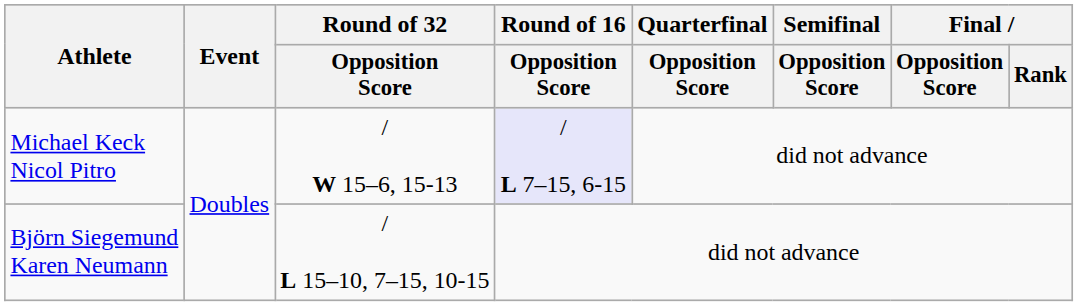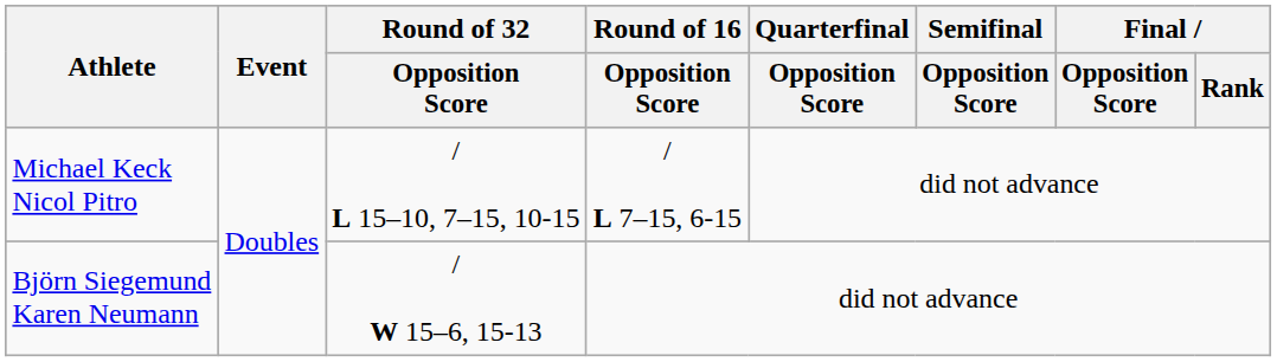Michael Keck Nicol Pitro | Round of 32 / Opposition Score: / W 15–6, 15-13 -> / L 15–10, 7–15, 10-15
Michael Keck Nicol Pitro | Round of 16 / Opposition Score: lavender background -> no background
Björn Siegemund Karen Neumann | Round of 32 / Opposition Score: / L 15–10, 7–15, 10-15 -> / W 15–6, 15-13
